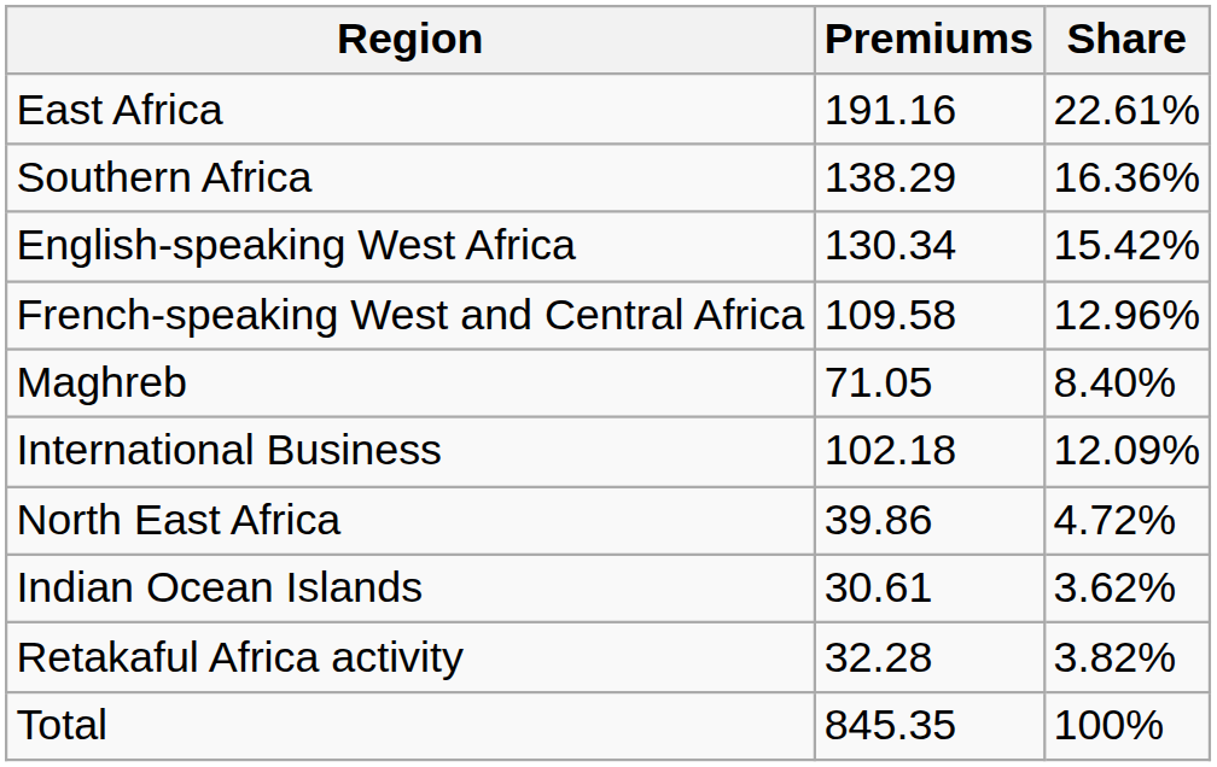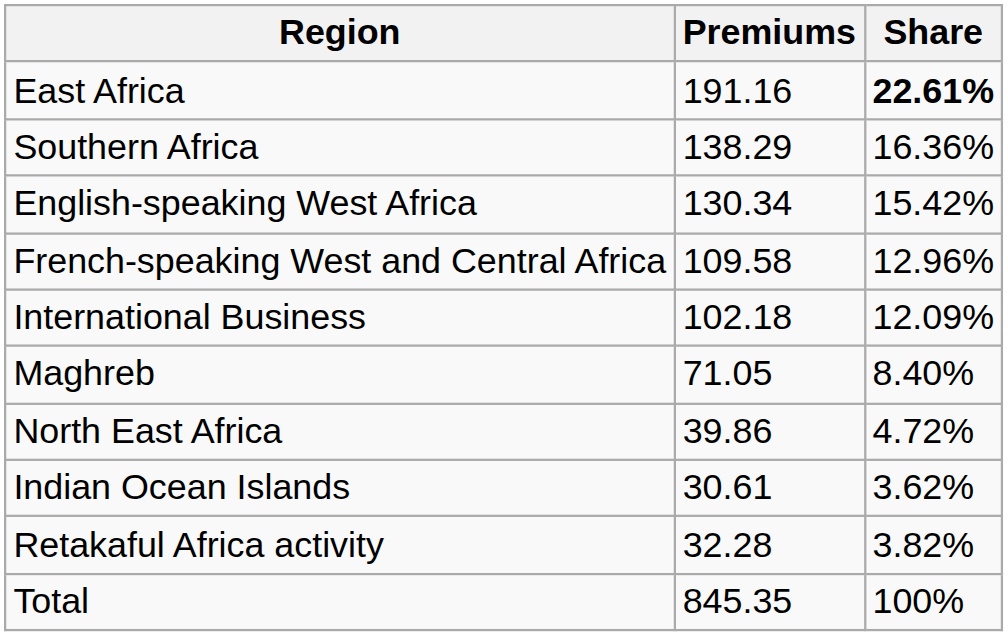East Africa | Share: normal -> bold
rows swapped: International Business <-> Maghreb
